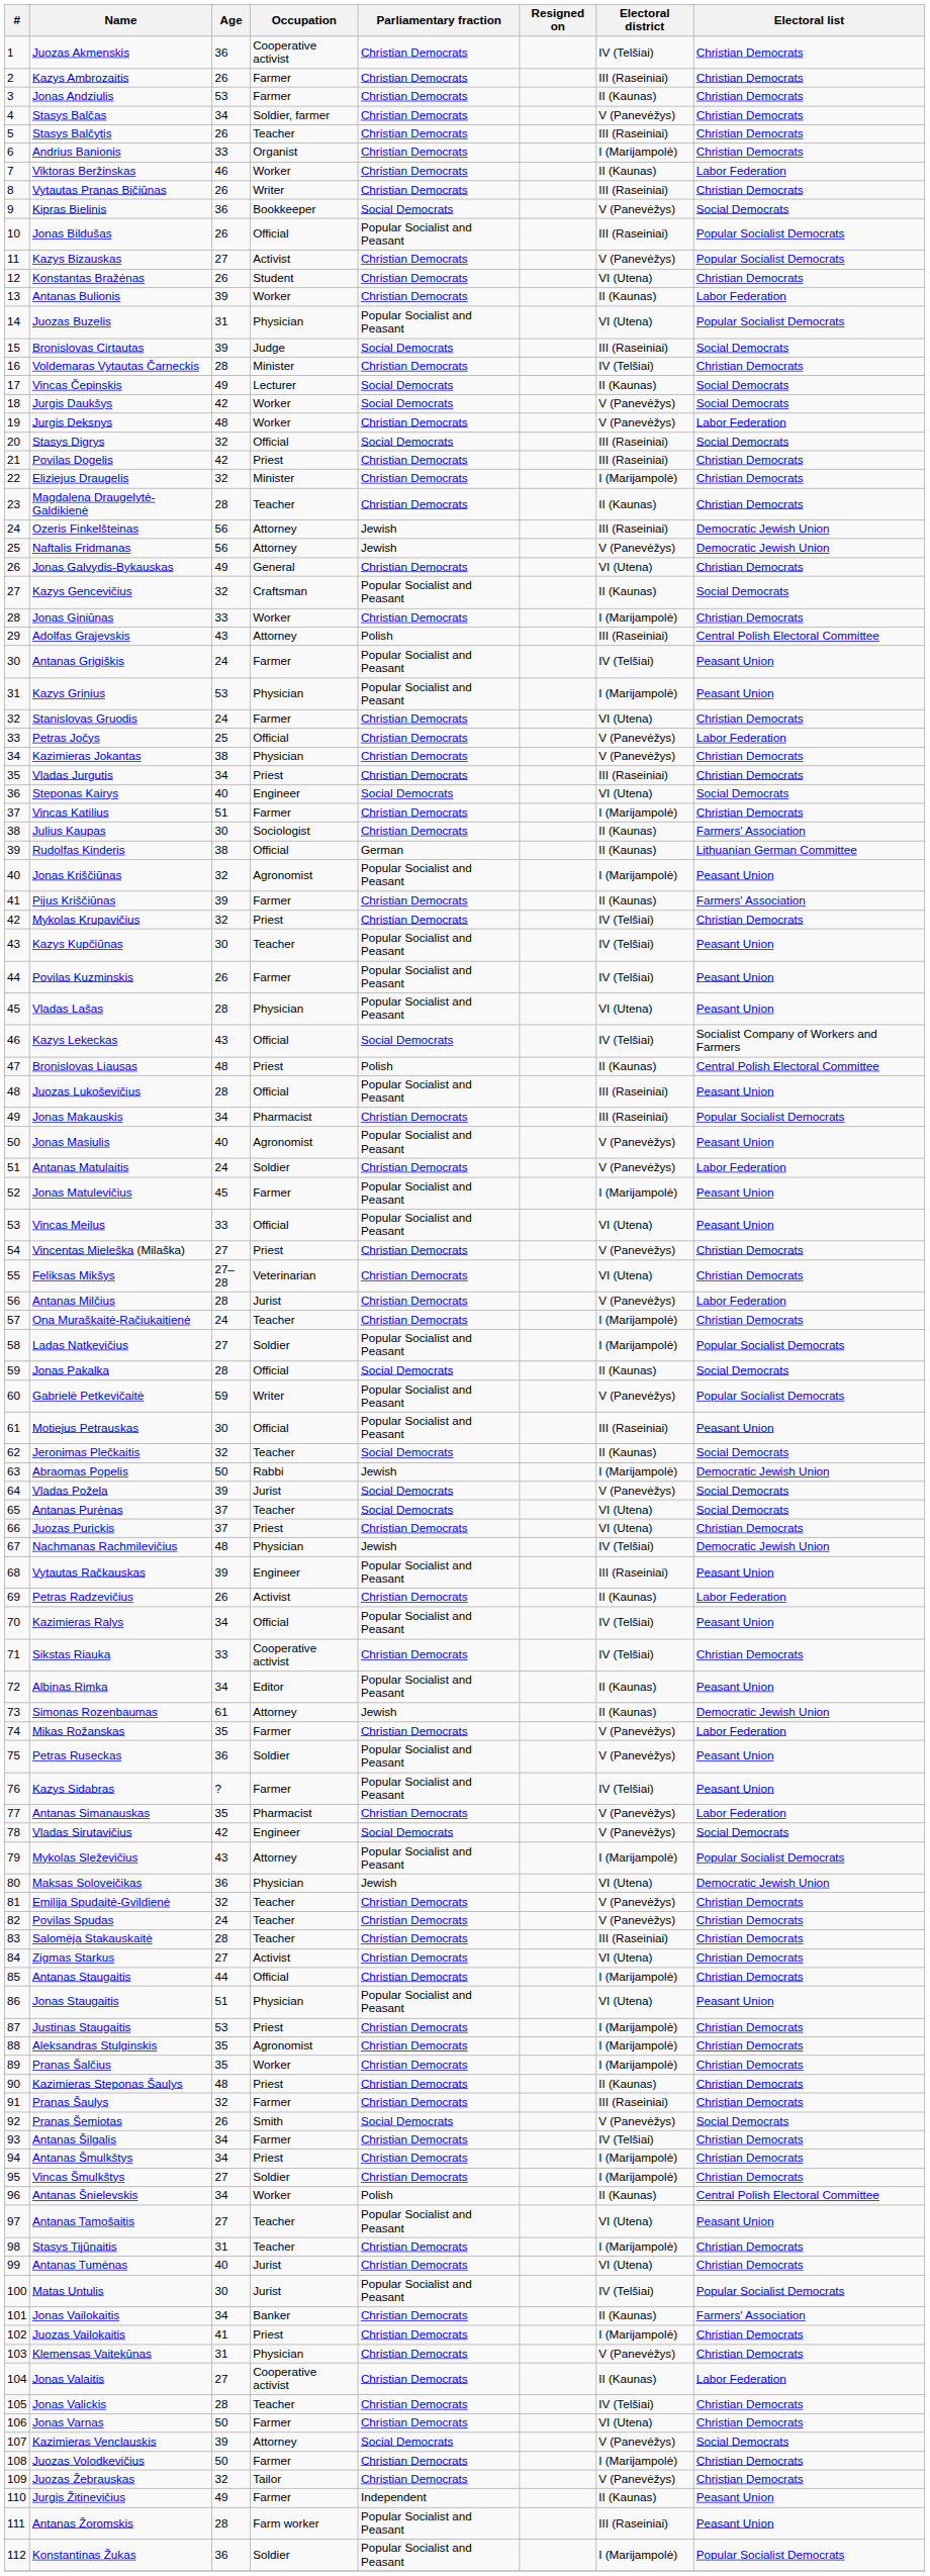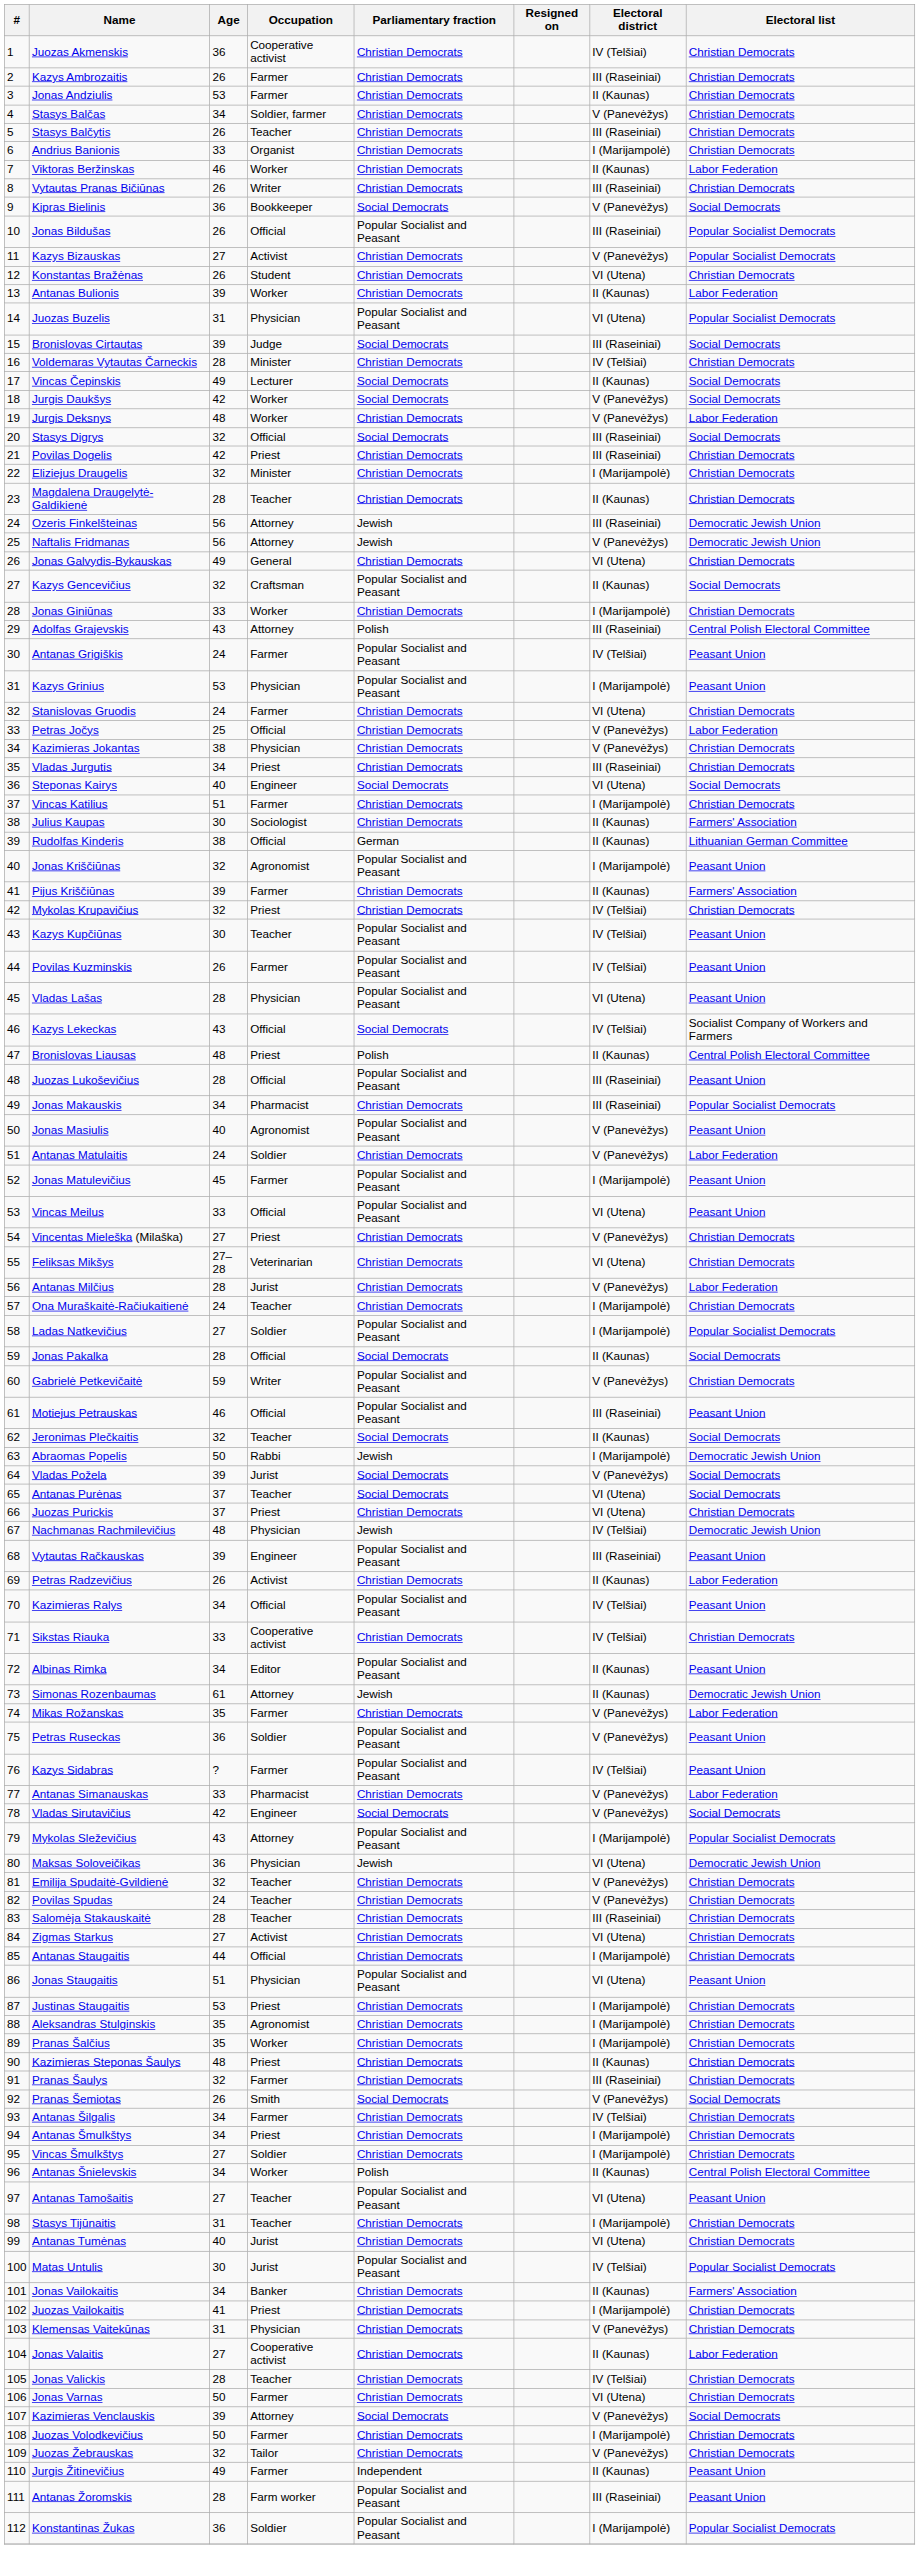Gabrielė Petkevičaitė | Electoral list: Popular Socialist Democrats -> Christian Democrats
Motiejus Petrauskas | Age: 30 -> 46
Antanas Simanauskas | Age: 35 -> 33
